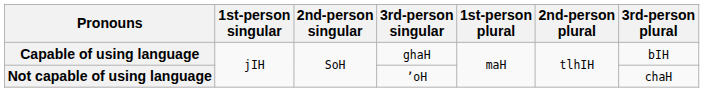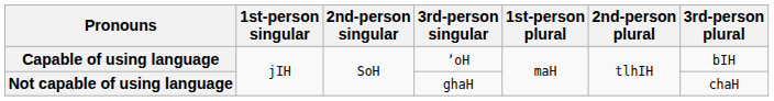Capable of using language | 3rd-person singular: ghaH -> ʼoH
Not capable of using language | 3rd-person singular: ʼoH -> ghaH
